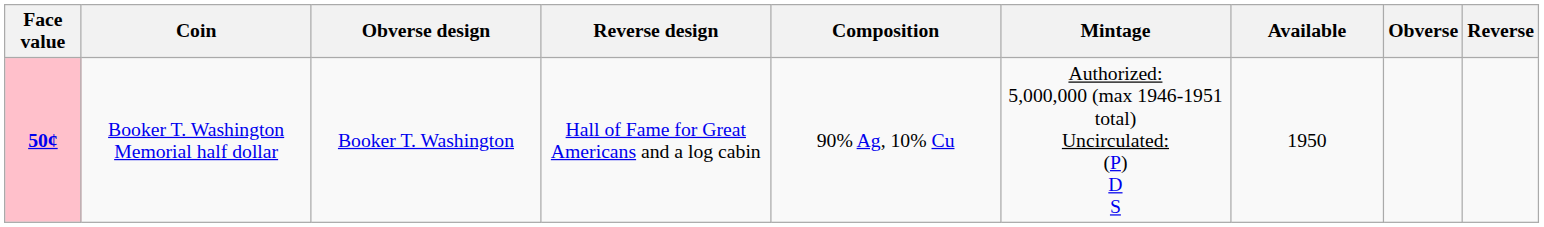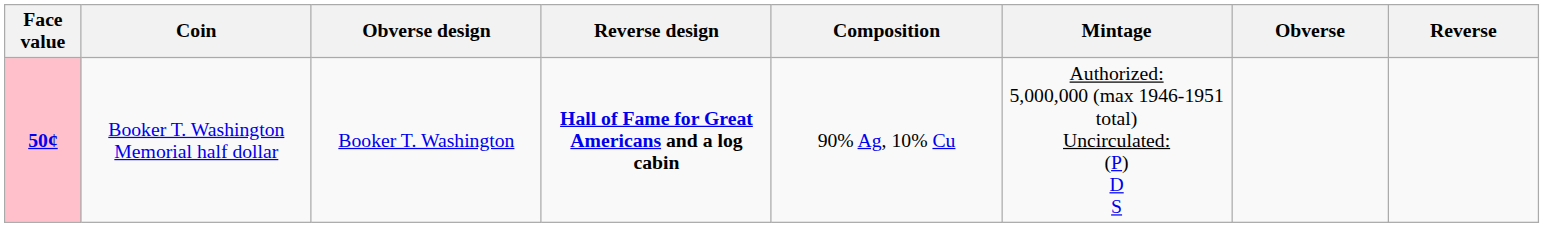- column: Available | 1950
Booker T. Washington Memorial half dollar | Reverse design: normal -> bold
